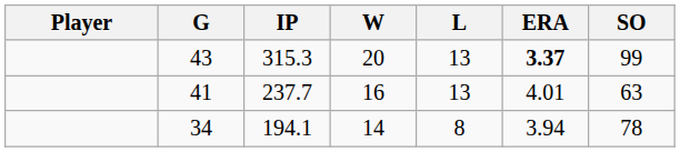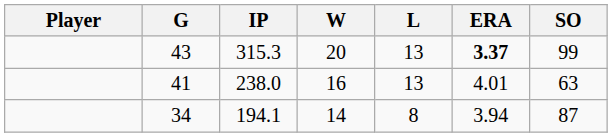41 | IP: 237.7 -> 238.0
34 | SO: 78 -> 87
